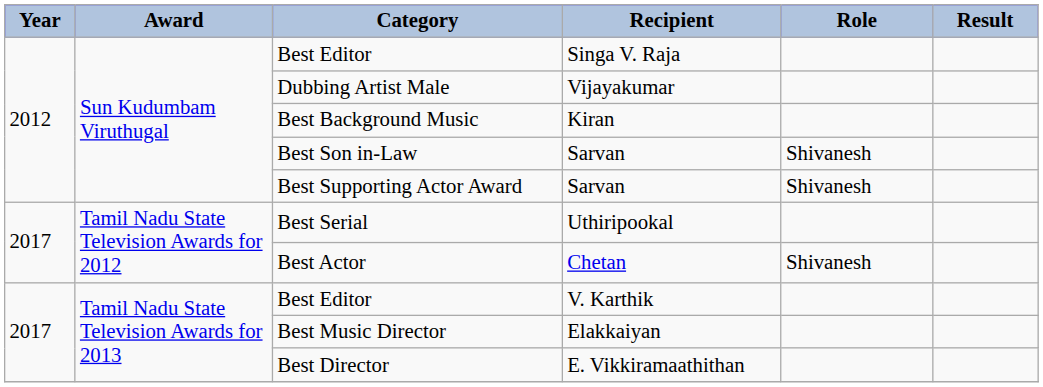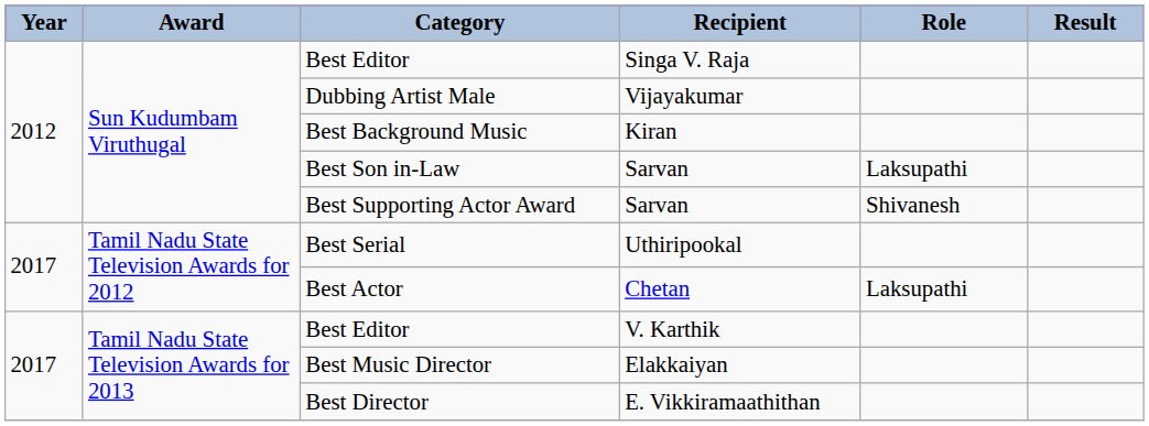Best Son in-Law | Role: Shivanesh -> Laksupathi
Best Actor | Role: Shivanesh -> Laksupathi
